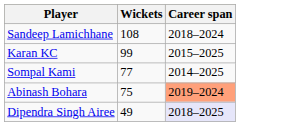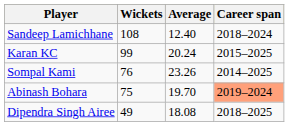+ column: Average | 12.40 | 20.24 | 23.26 | 19.70 | 18.08
Sompal Kami | Wickets: 77 -> 76
Dipendra Singh Airee | Career span: lavender background -> no background
